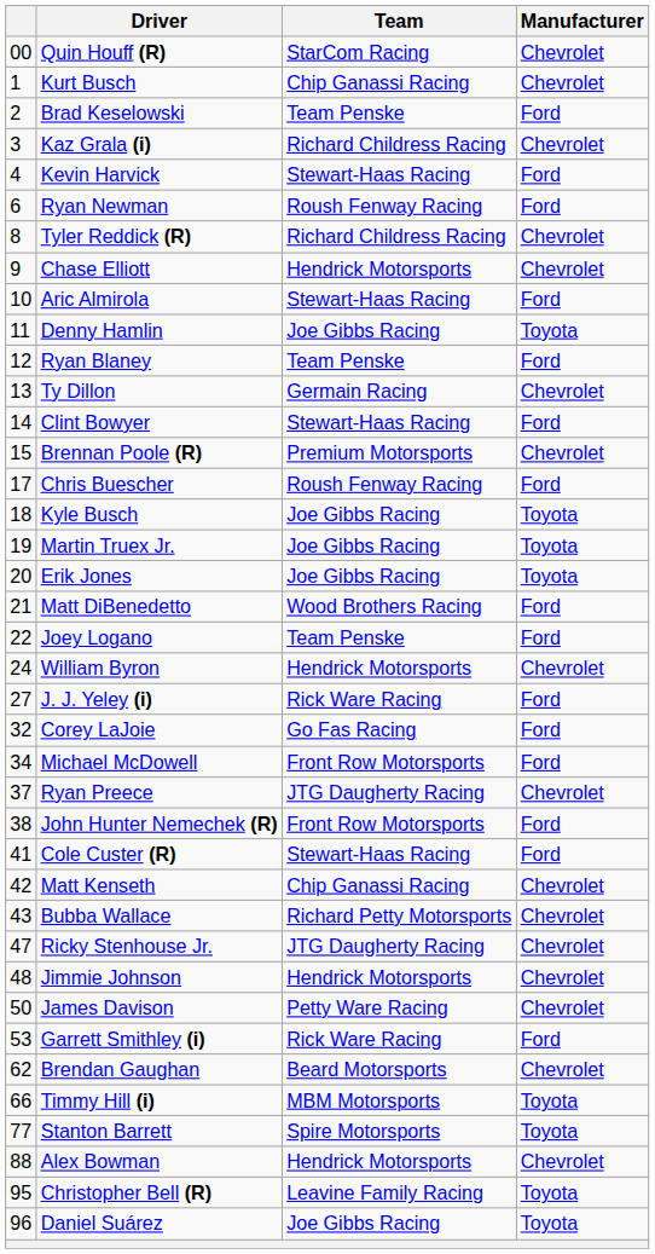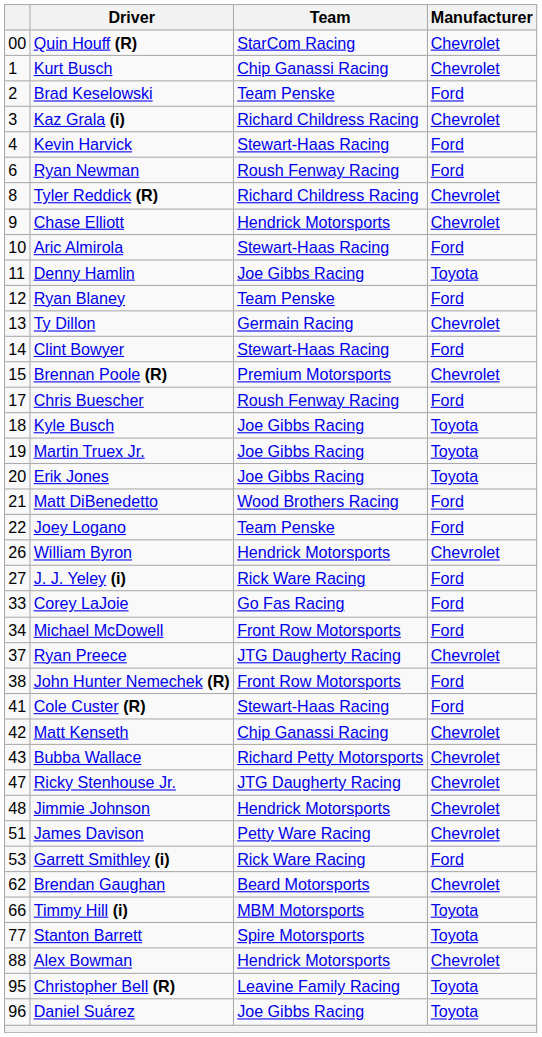William Byron | column 1: 24 -> 26
Corey LaJoie | column 1: 32 -> 33
James Davison | column 1: 50 -> 51
